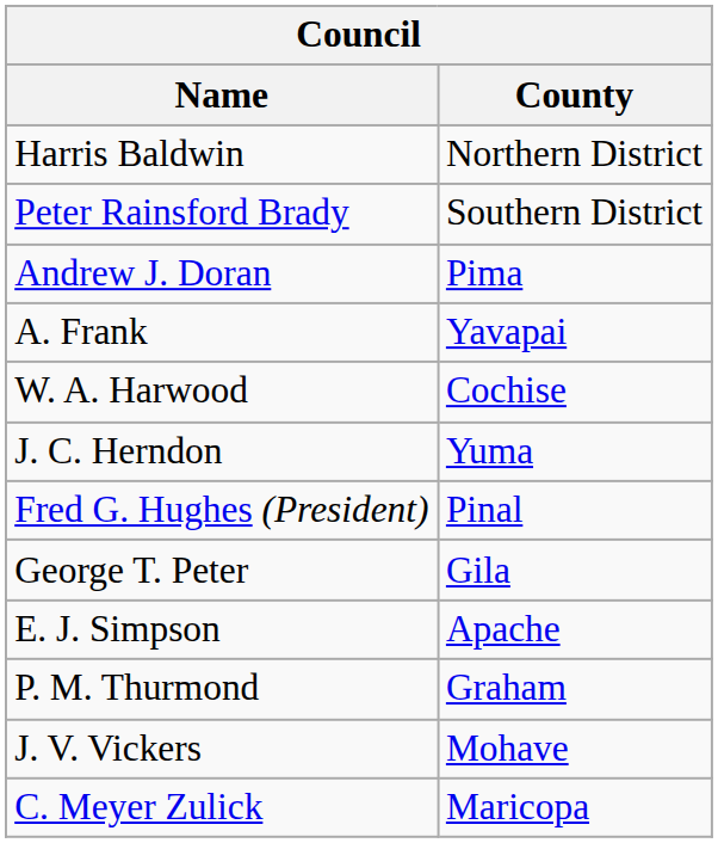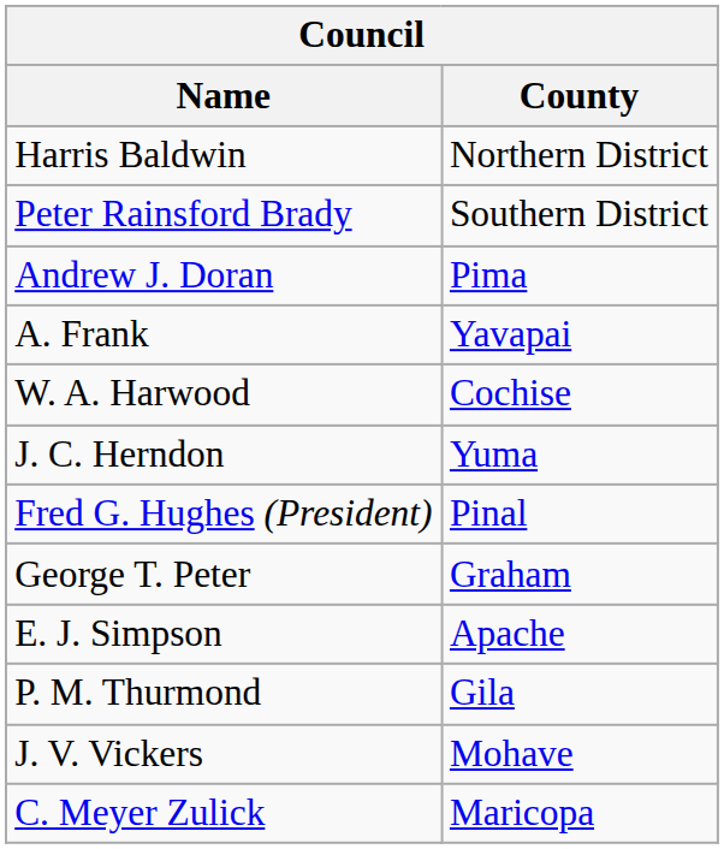George T. Peter | County: Gila -> Graham
P. M. Thurmond | County: Graham -> Gila
